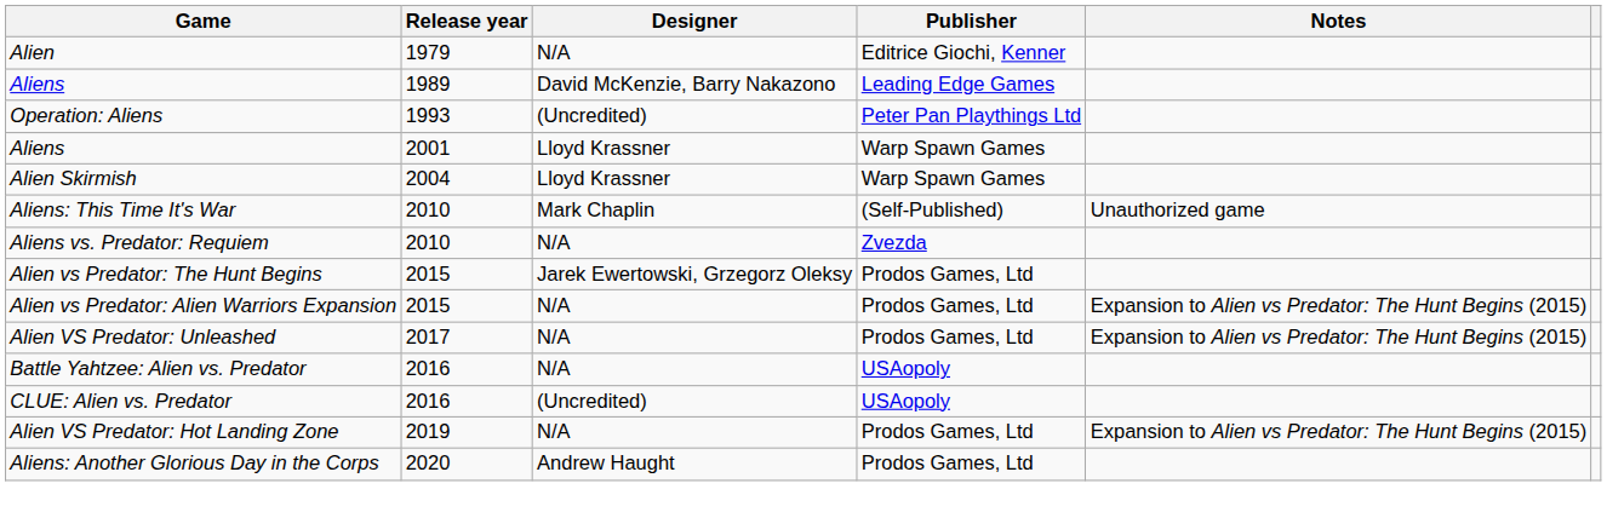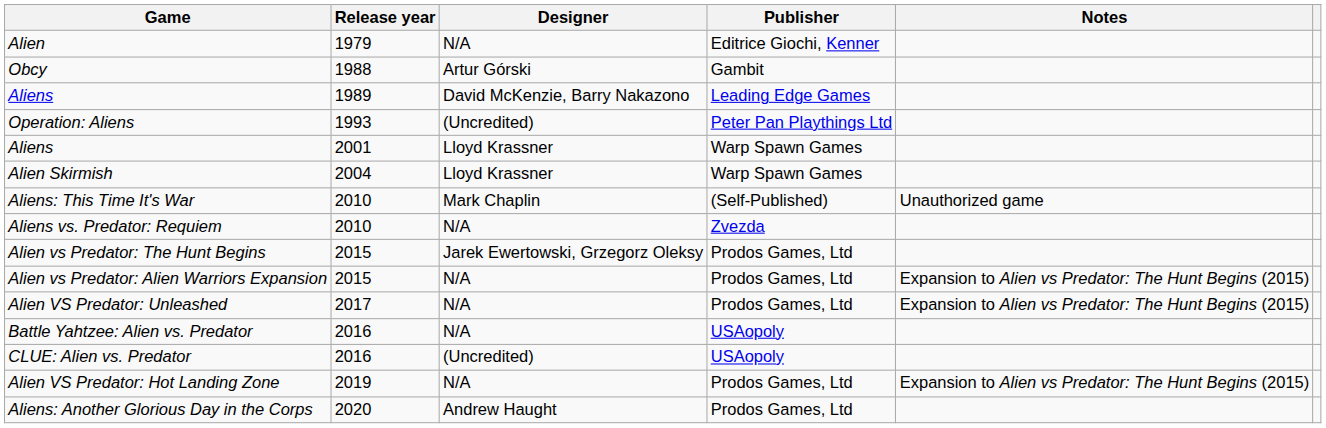+ row: Obcy | 1988 | Artur Górski | Gambit
